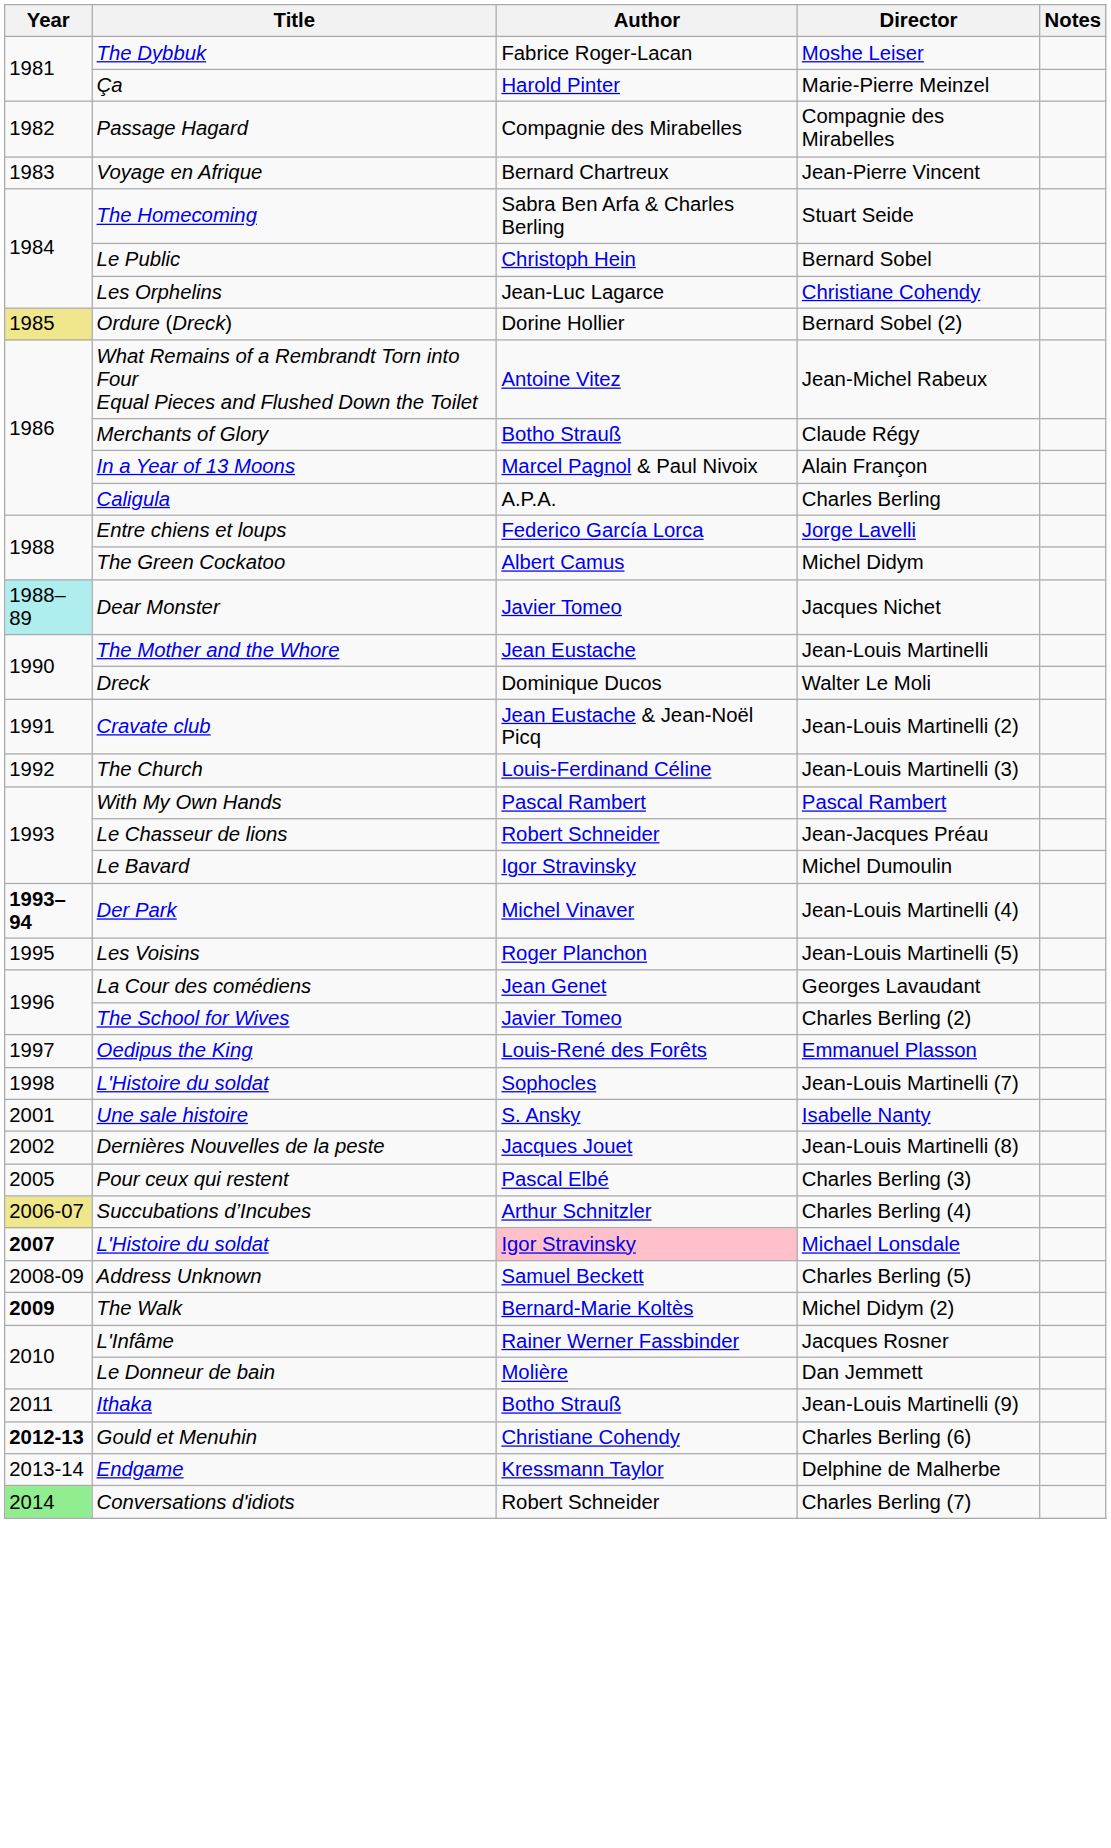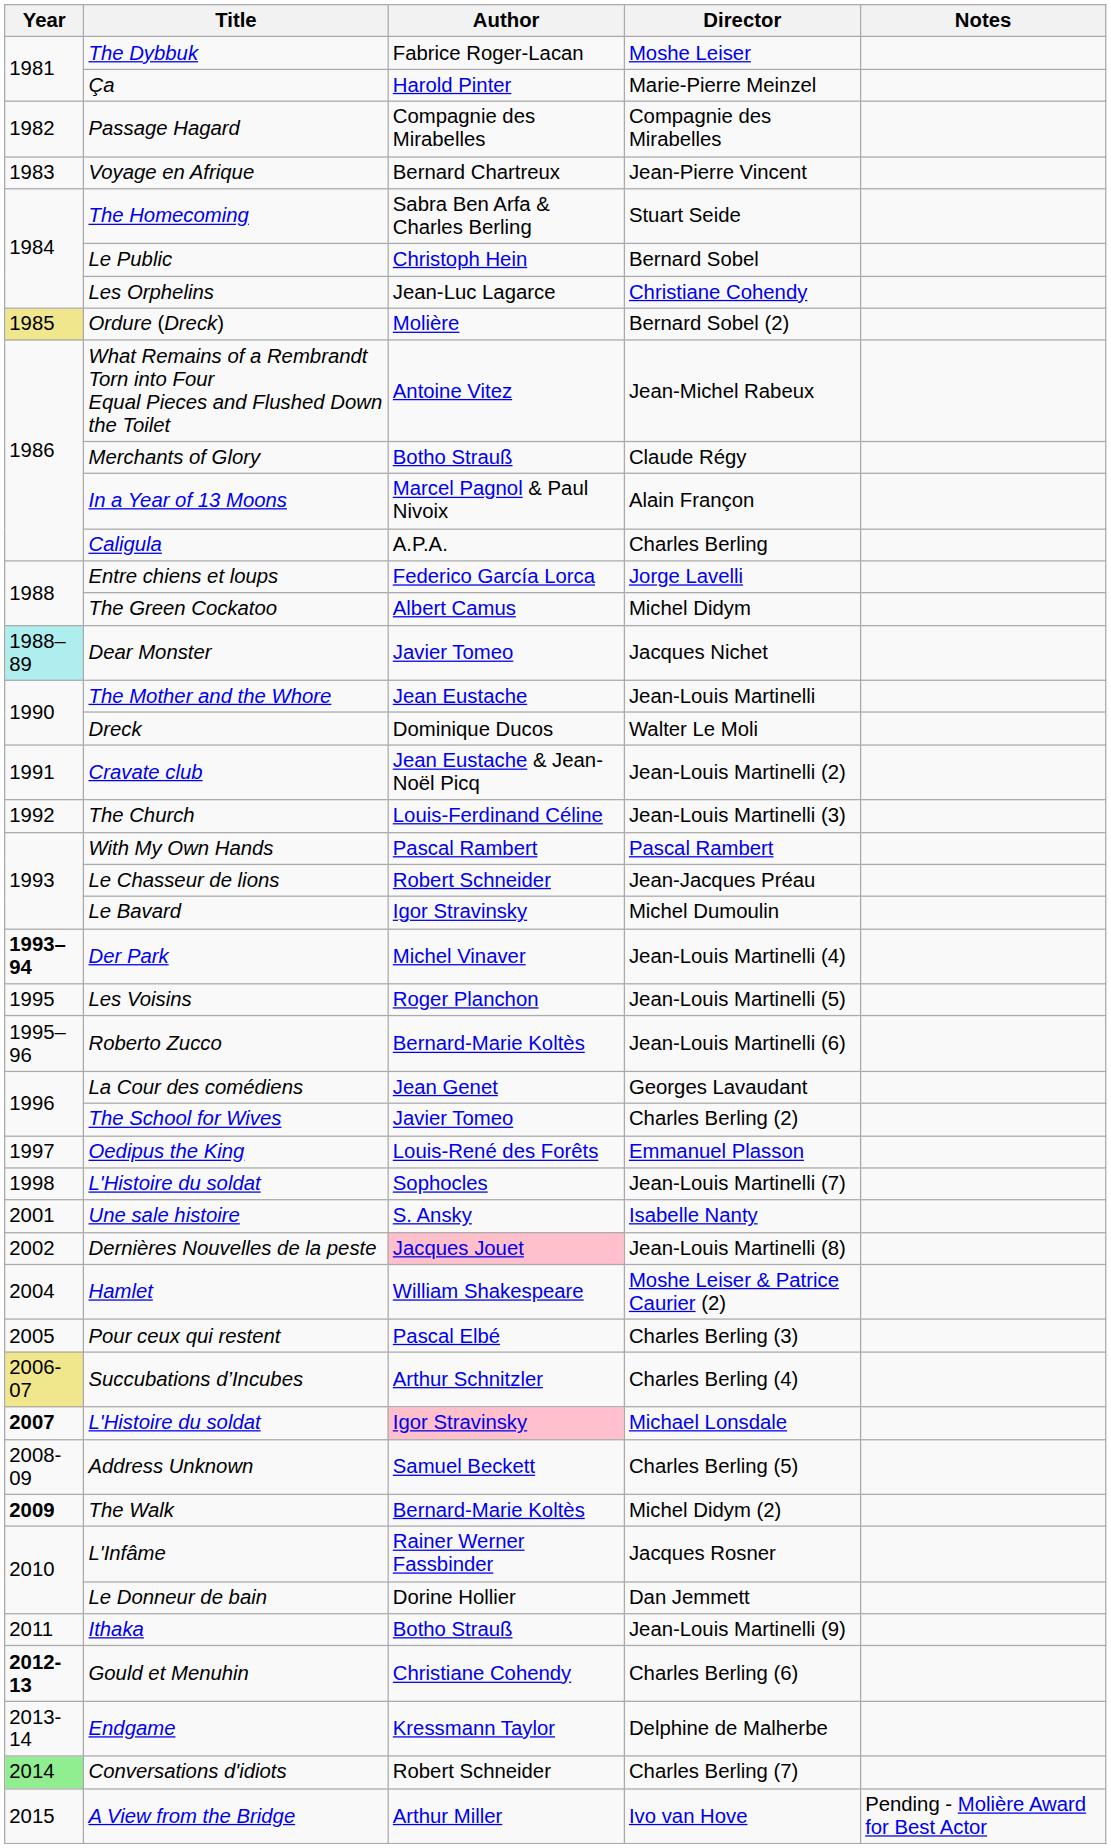Bernard Sobel (2) | Author: Dorine Hollier -> Molière
+ row: 1995–96 | Roberto Zucco | Bernard-Marie Koltès | Jean-Louis Martinelli (6)
Jean-Louis Martinelli (8) | Author: no background -> pink background
+ row: 2004 | Hamlet | William Shakespeare | Moshe Leiser & Patrice Caurier (2)
Dan Jemmett | Author: Molière -> Dorine Hollier
+ row: 2015 | A View from the Bridge | Arthur Miller | Ivo van Hove | Pending - Molière Award for Best Actor
